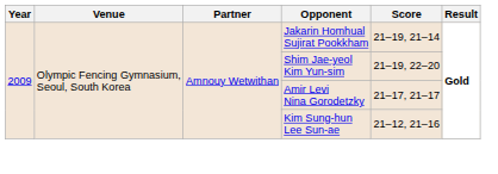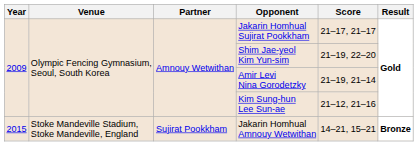Jakarin Homhual Sujirat Pookkham | Score: 21–19, 21–14 -> 21–17, 21–17
Amir Levi Nina Gorodetzky | Score: 21–17, 21–17 -> 21–19, 21–14
+ row: 2015 | Stoke Mandeville Stadium, Stoke Mandeville, England | Sujirat Pookkham | Jakarin Homhual Amnouy Wetwithan | 14–21, 15–21 | Bronze
